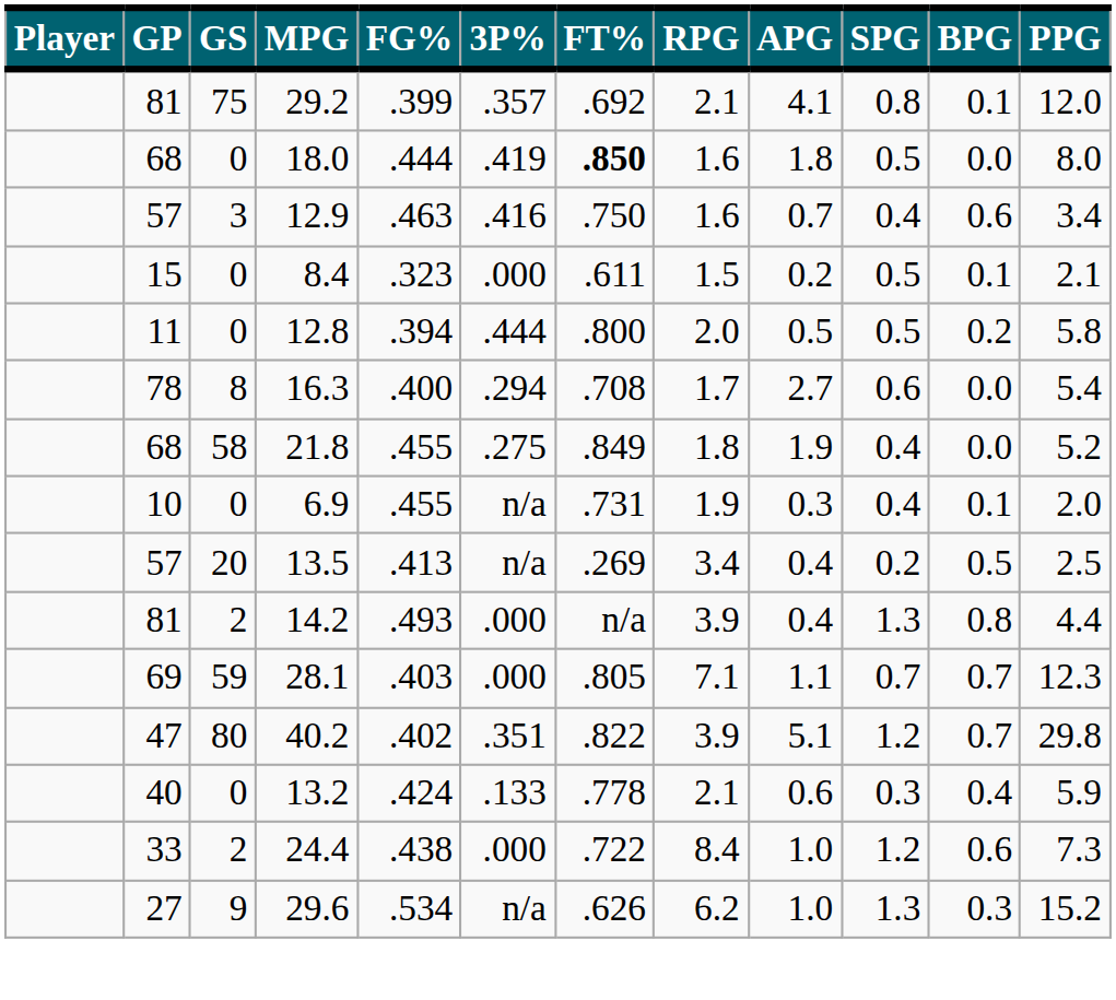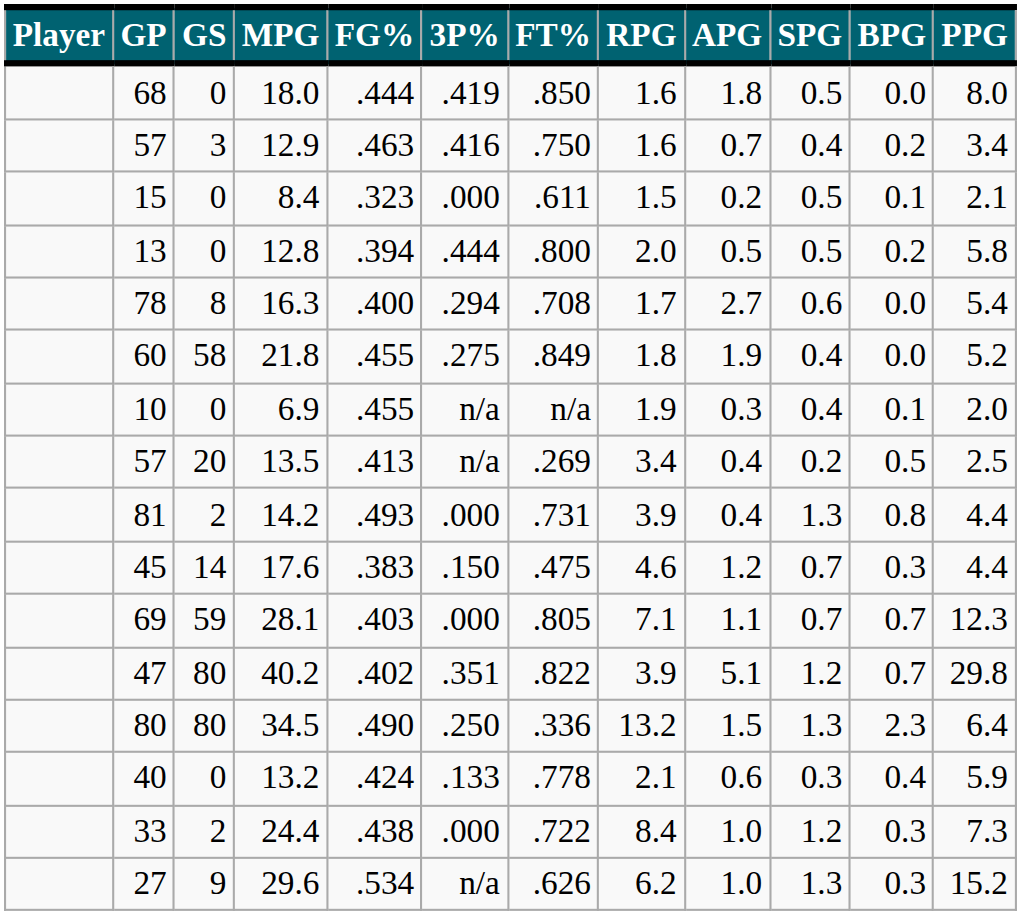- row: 81 | 75 | 29.2 | .399 | .357 | .692 | 2.1 | 4.1 | 0.8 | 0.1 | 12.0
18.0 | FT%: bold -> normal
12.9 | BPG: 0.6 -> 0.2
12.8 | GP: 11 -> 13
21.8 | GP: 68 -> 60
6.9 | FT%: .731 -> n/a
14.2 | FT%: n/a -> .731
+ row: 45 | 14 | 17.6 | .383 | .150 | .475 | 4.6 | 1.2 | 0.7 | 0.3 | 4.4
+ row: 80 | 80 | 34.5 | .490 | .250 | .336 | 13.2 | 1.5 | 1.3 | 2.3 | 6.4
24.4 | BPG: 0.6 -> 0.3
